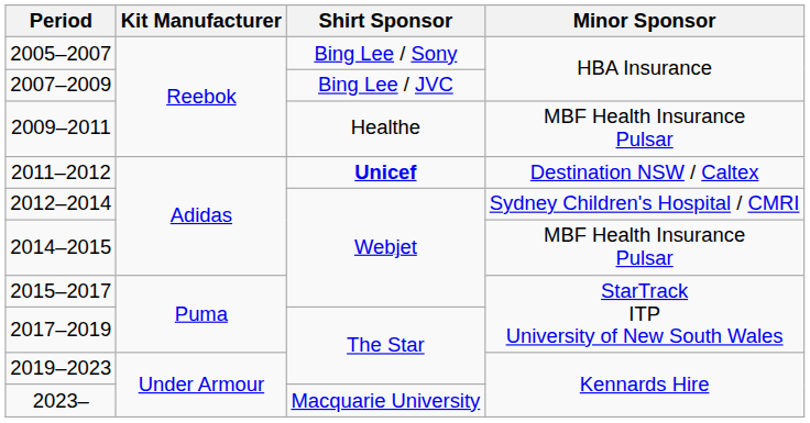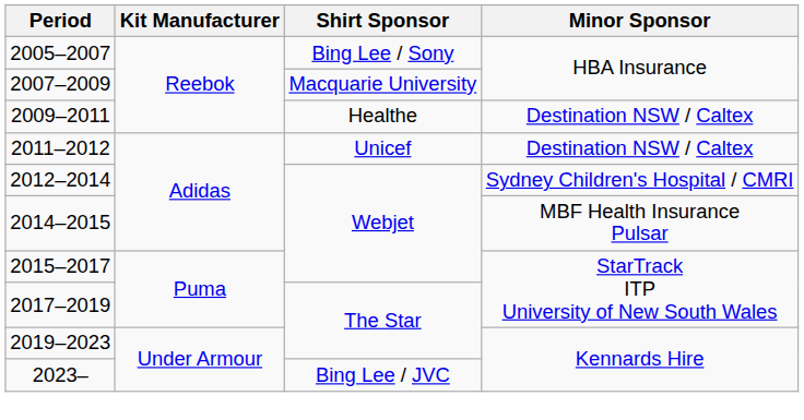2007–2009 | Shirt Sponsor: Bing Lee / JVC -> Macquarie University
2009–2011 | Minor Sponsor: MBF Health Insurance Pulsar -> Destination NSW / Caltex
2011–2012 | Shirt Sponsor: bold -> normal
2023– | Shirt Sponsor: Macquarie University -> Bing Lee / JVC
